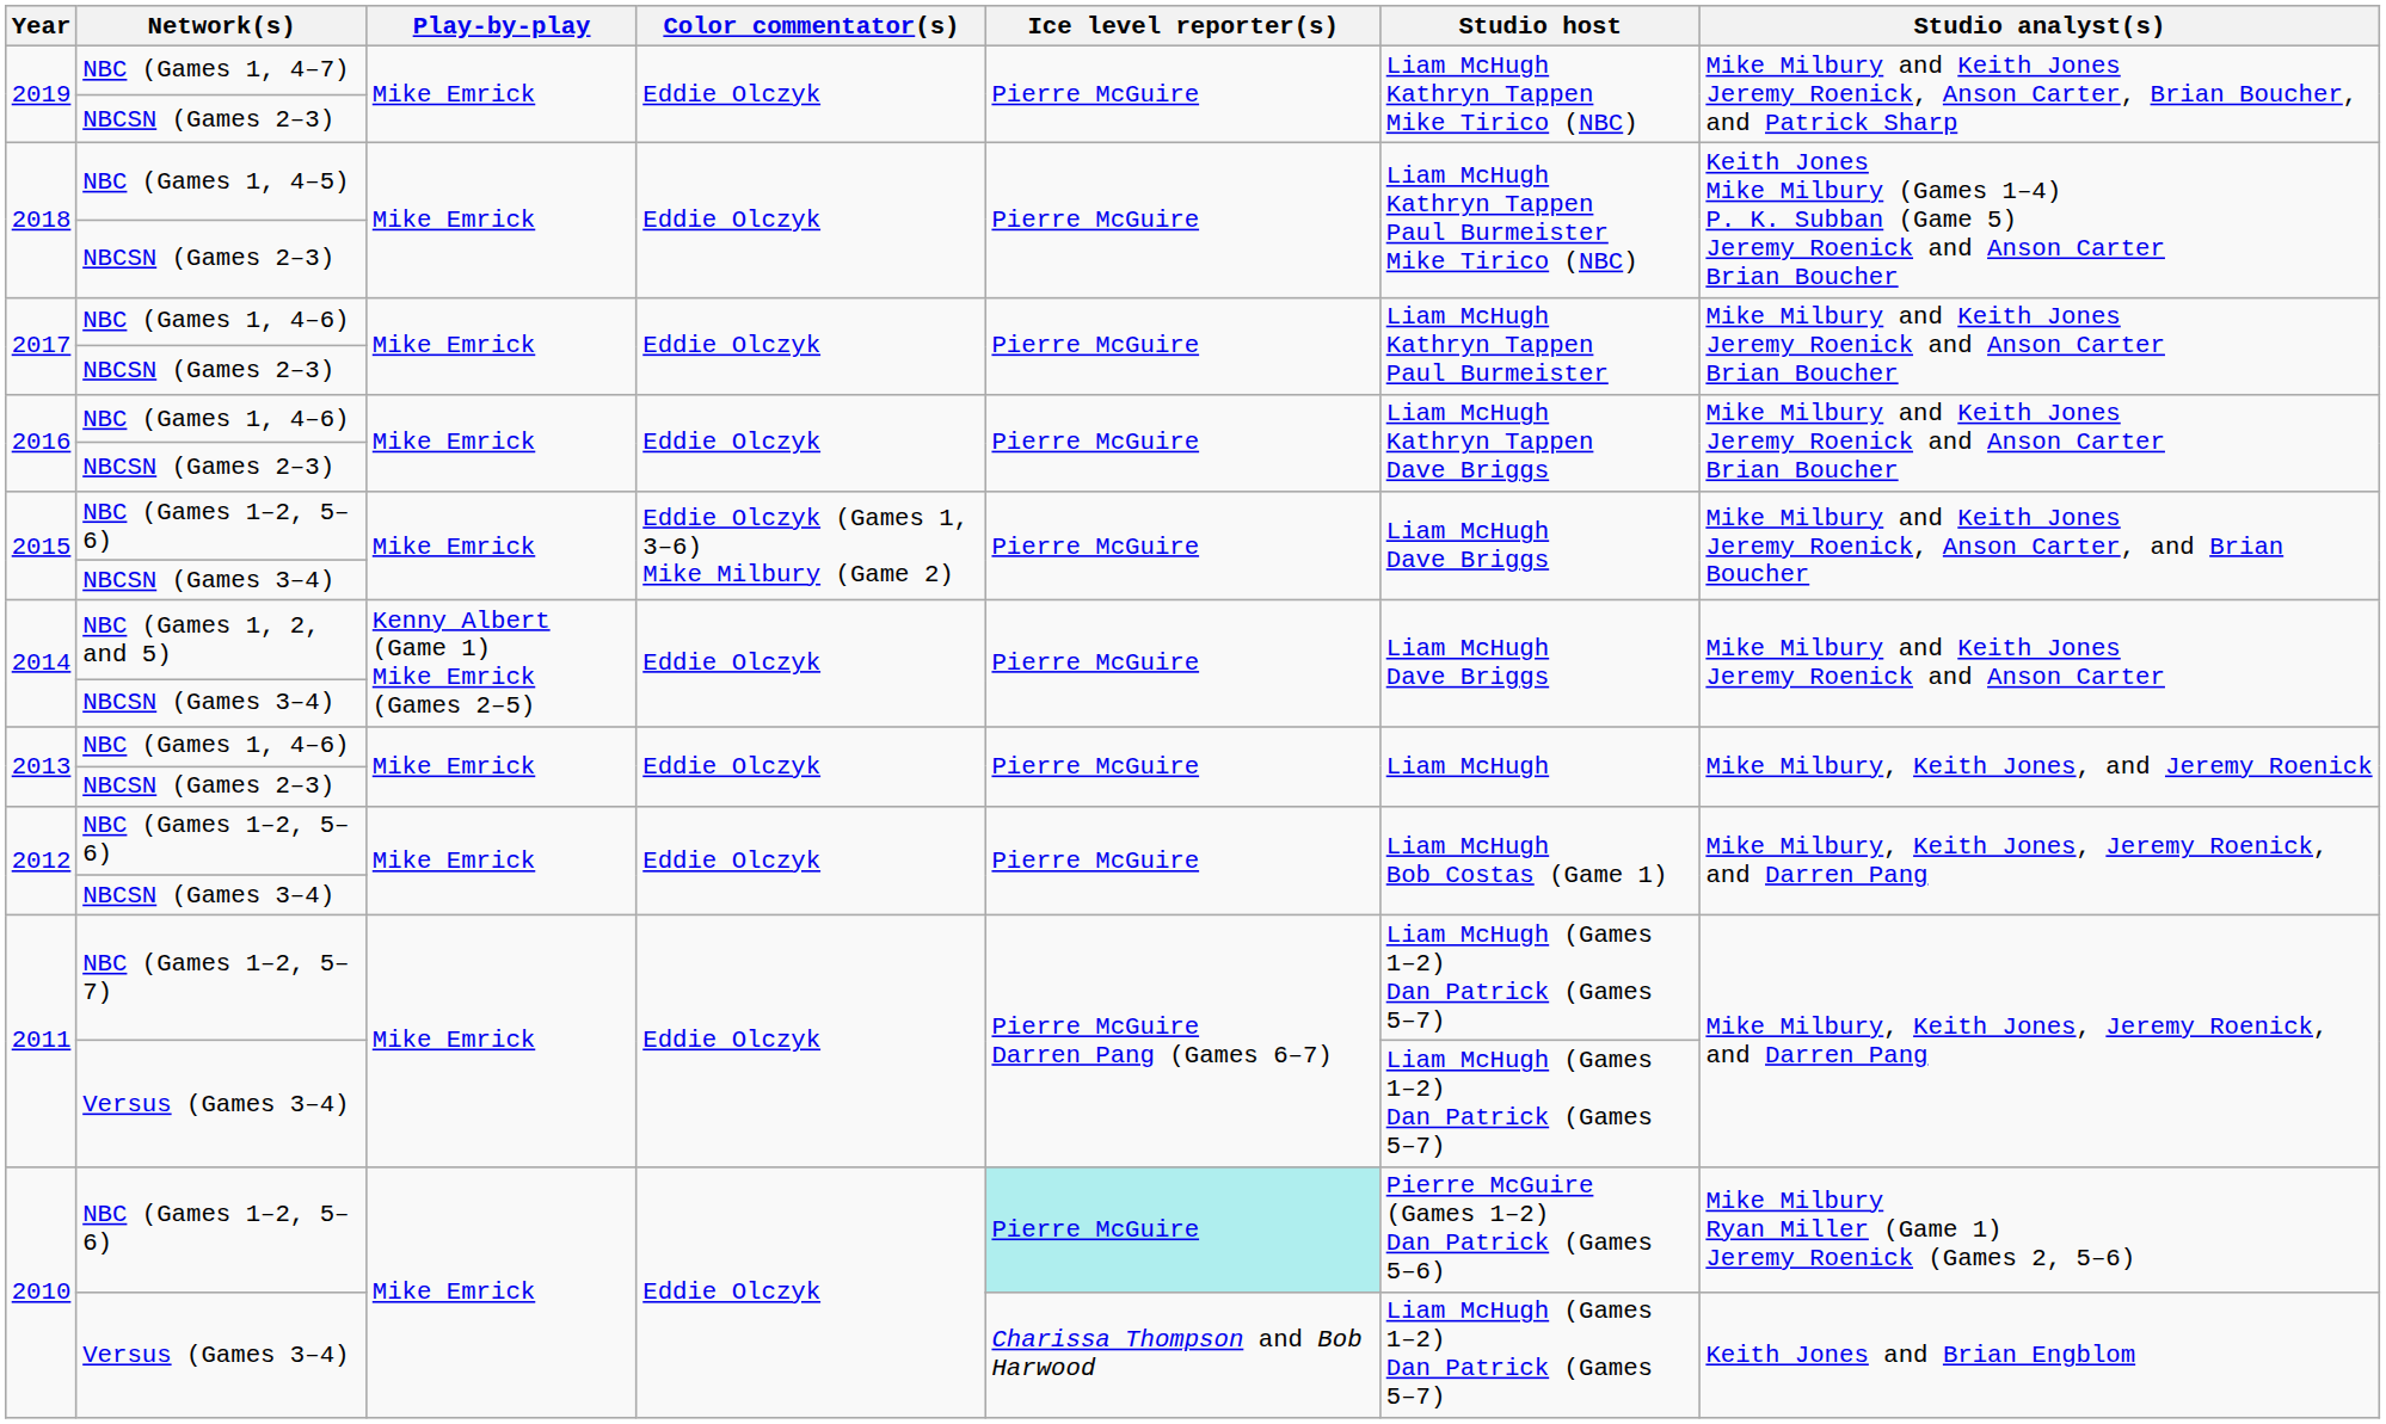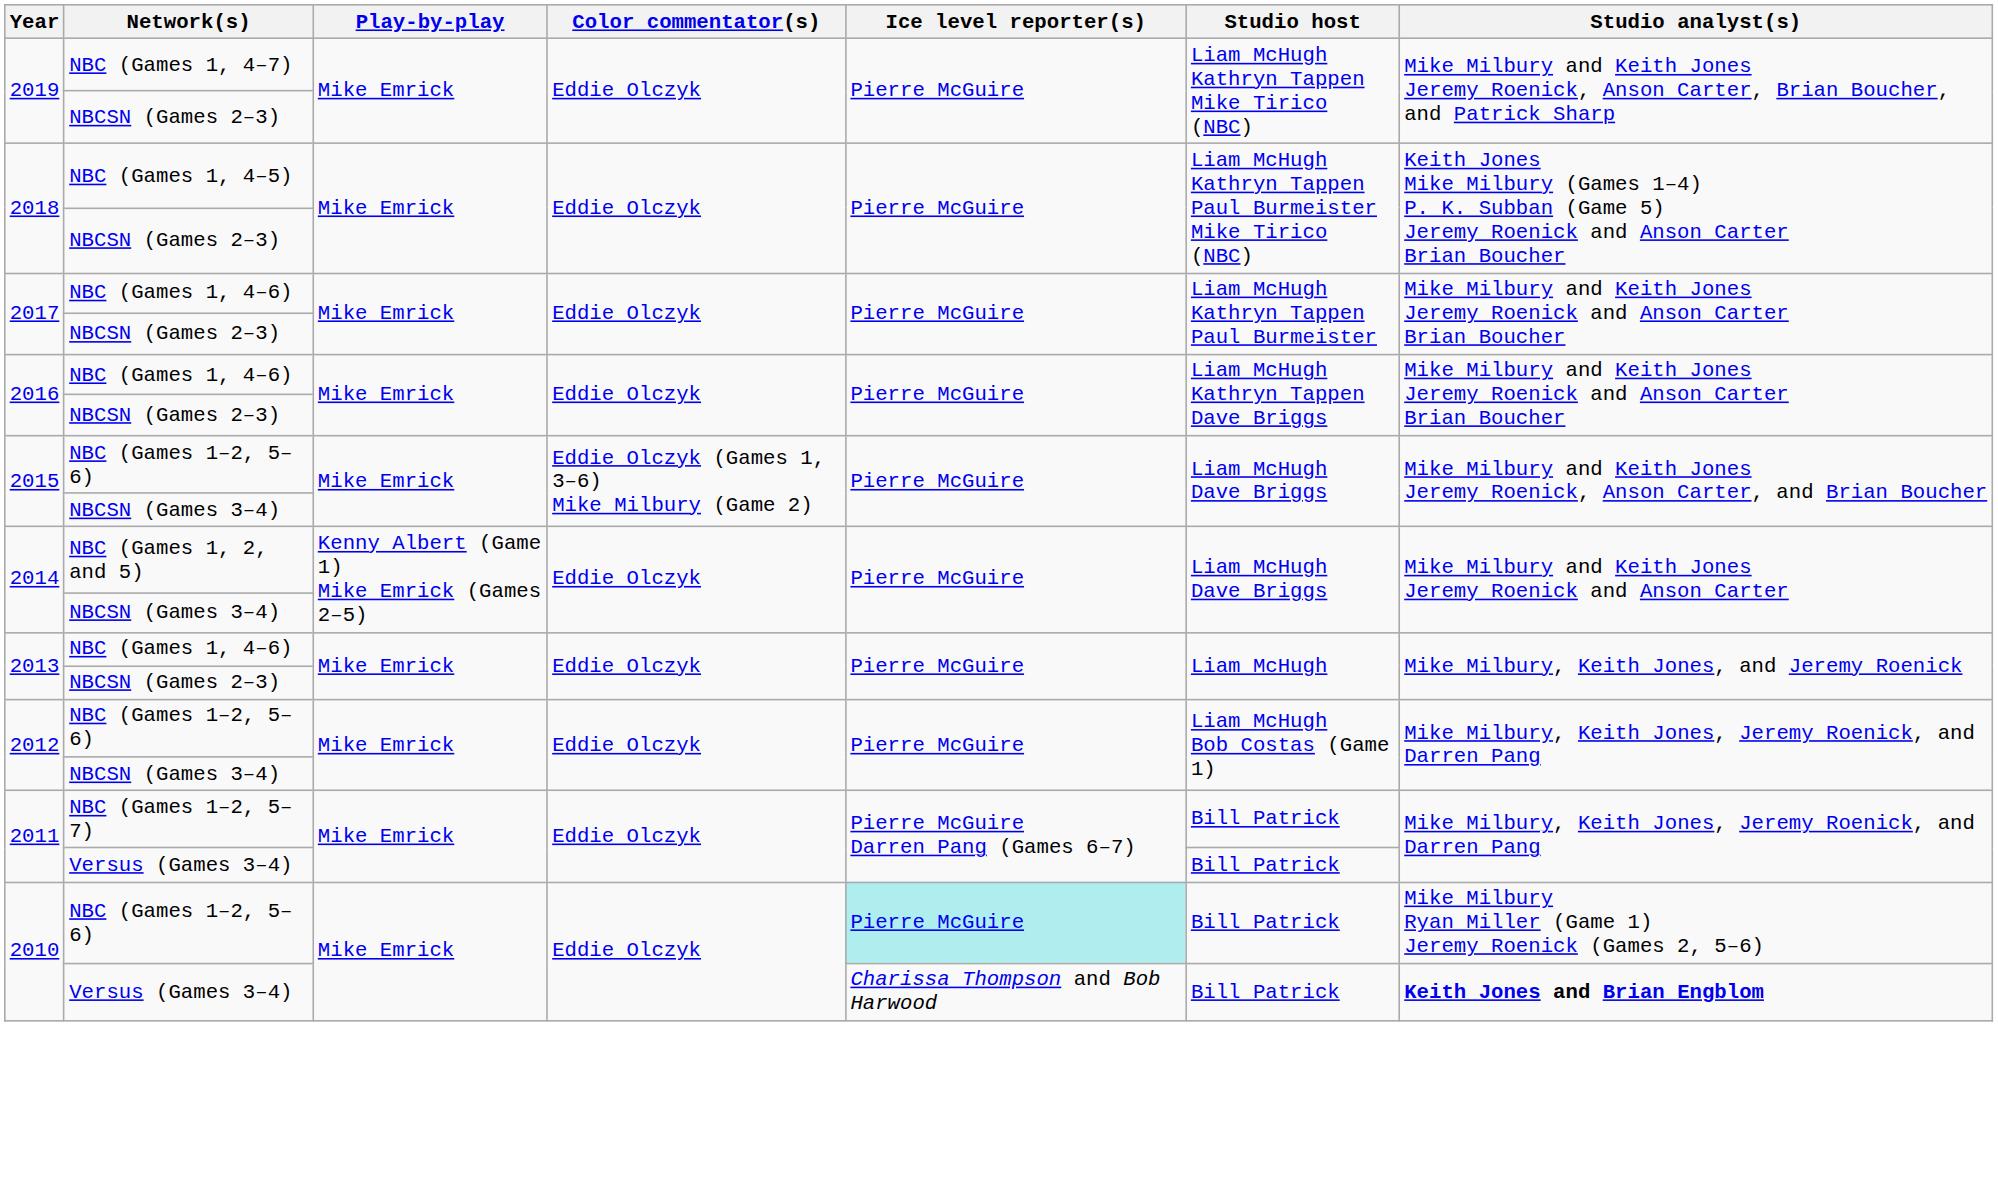2011 / NBC (Games 1–2, 5–7) | Studio host: Liam McHugh (Games 1–2) Dan Patrick (Games 5–7) -> Bill Patrick
2011 / Versus (Games 3–4) | Studio host: Liam McHugh (Games 1–2) Dan Patrick (Games 5–7) -> Bill Patrick
2010 / NBC (Games 1–2, 5–6) | Studio host: Pierre McGuire (Games 1–2) Dan Patrick (Games 5–6) -> Bill Patrick
2010 / Versus (Games 3–4) | Studio host: Liam McHugh (Games 1–2) Dan Patrick (Games 5–7) -> Bill Patrick
2010 / Versus (Games 3–4) | Studio analyst(s): normal -> bold
